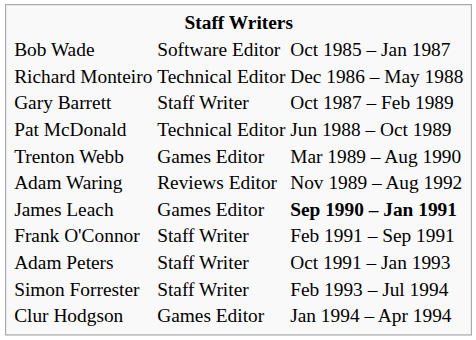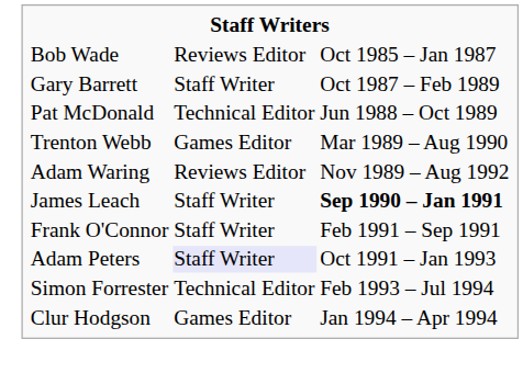Bob Wade | column 2: Software Editor -> Reviews Editor
- row: Richard Monteiro | Technical Editor | Dec 1986 – May 1988
James Leach | column 2: Games Editor -> Staff Writer
Adam Peters | column 2: no background -> lavender background
Simon Forrester | column 2: Staff Writer -> Technical Editor
